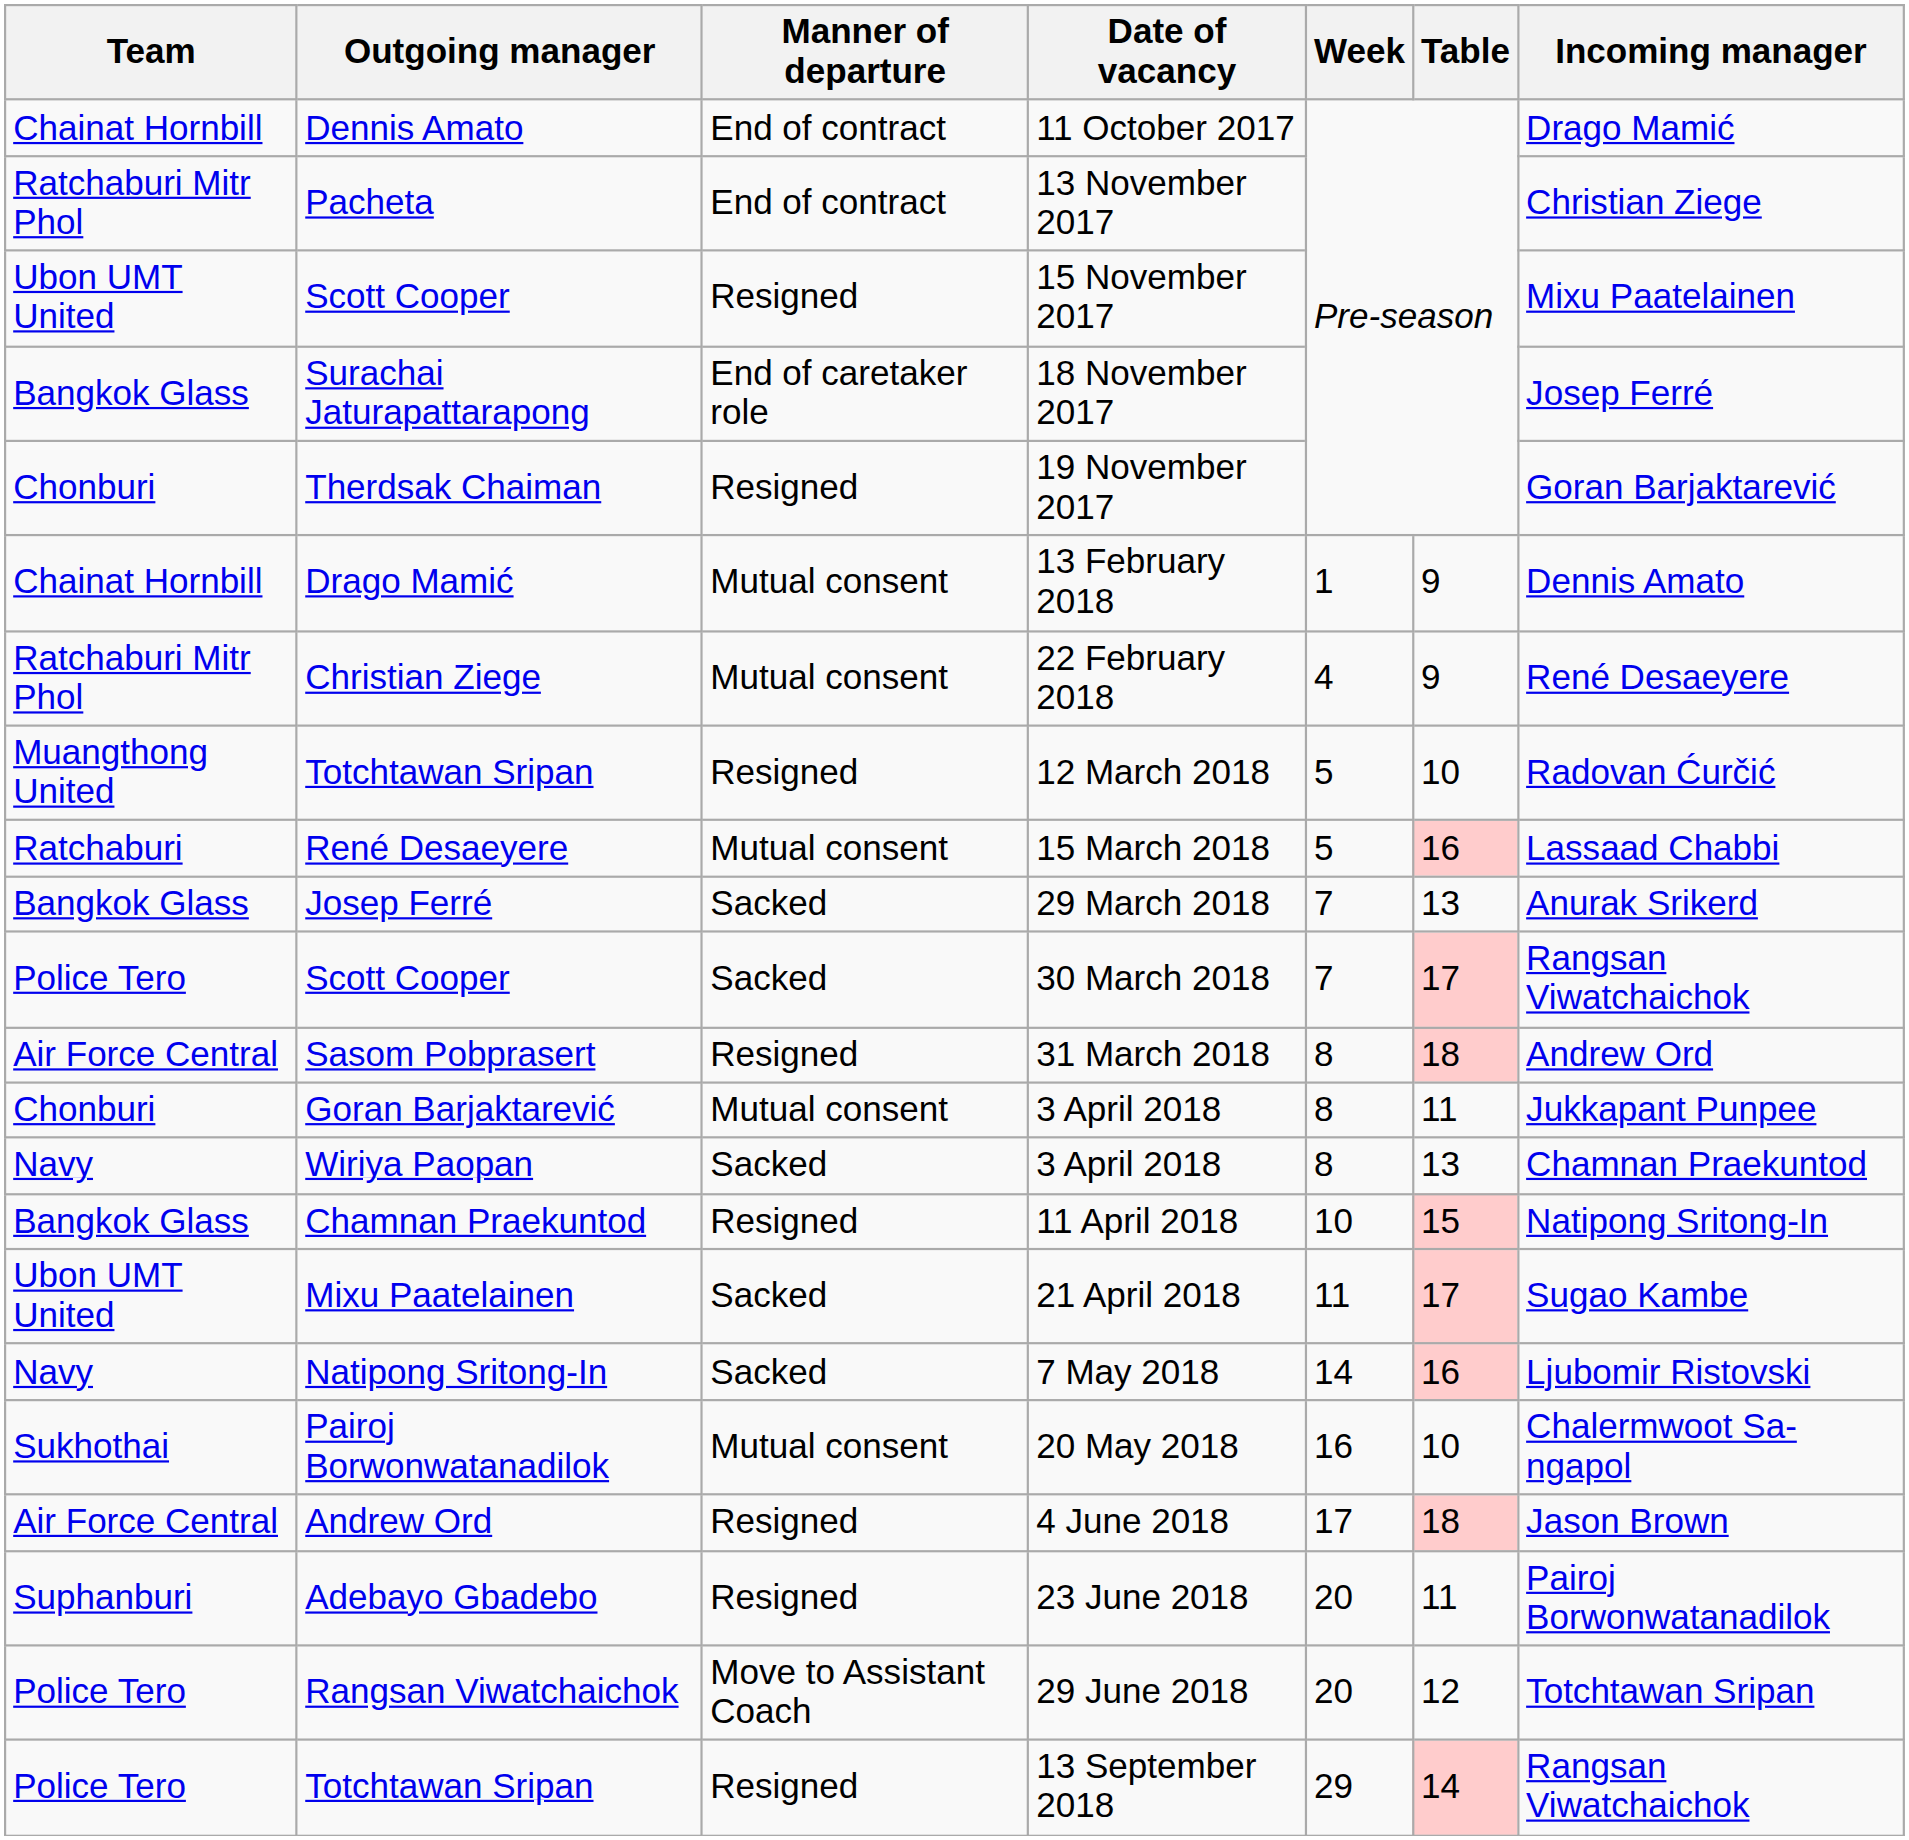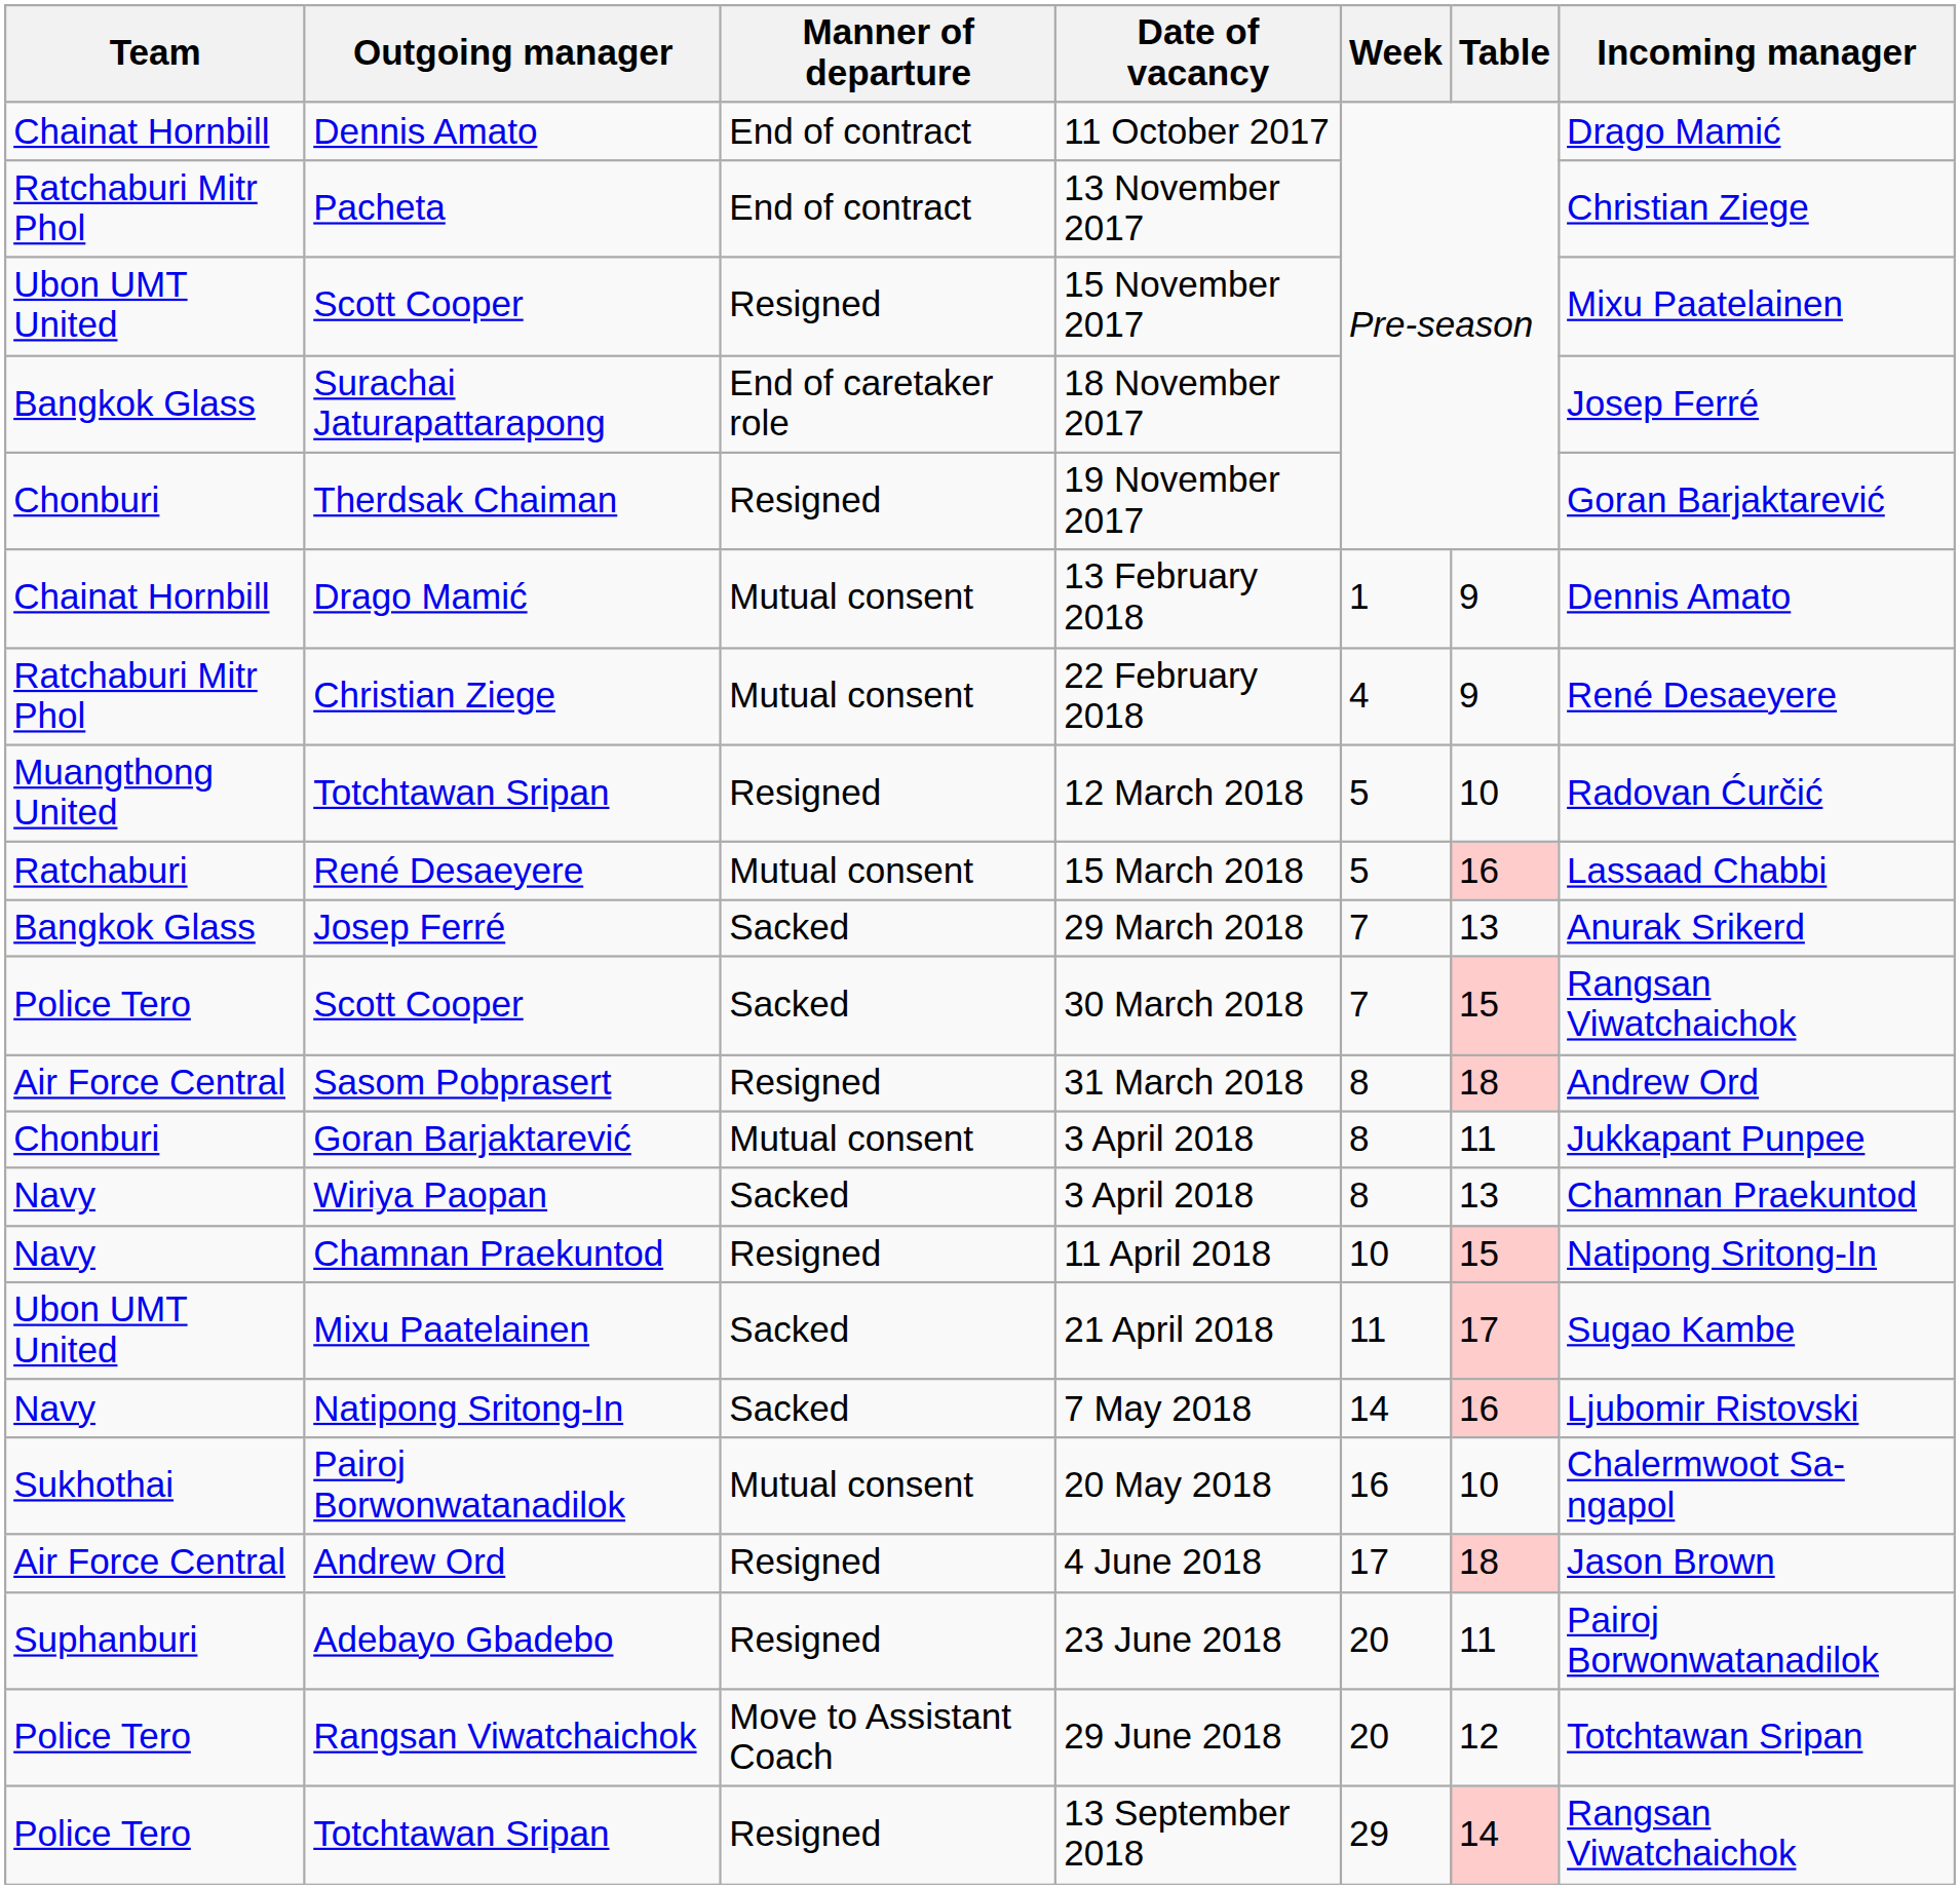30 March 2018 | Table: 17 -> 15
11 April 2018 | Team: Bangkok Glass -> Navy
